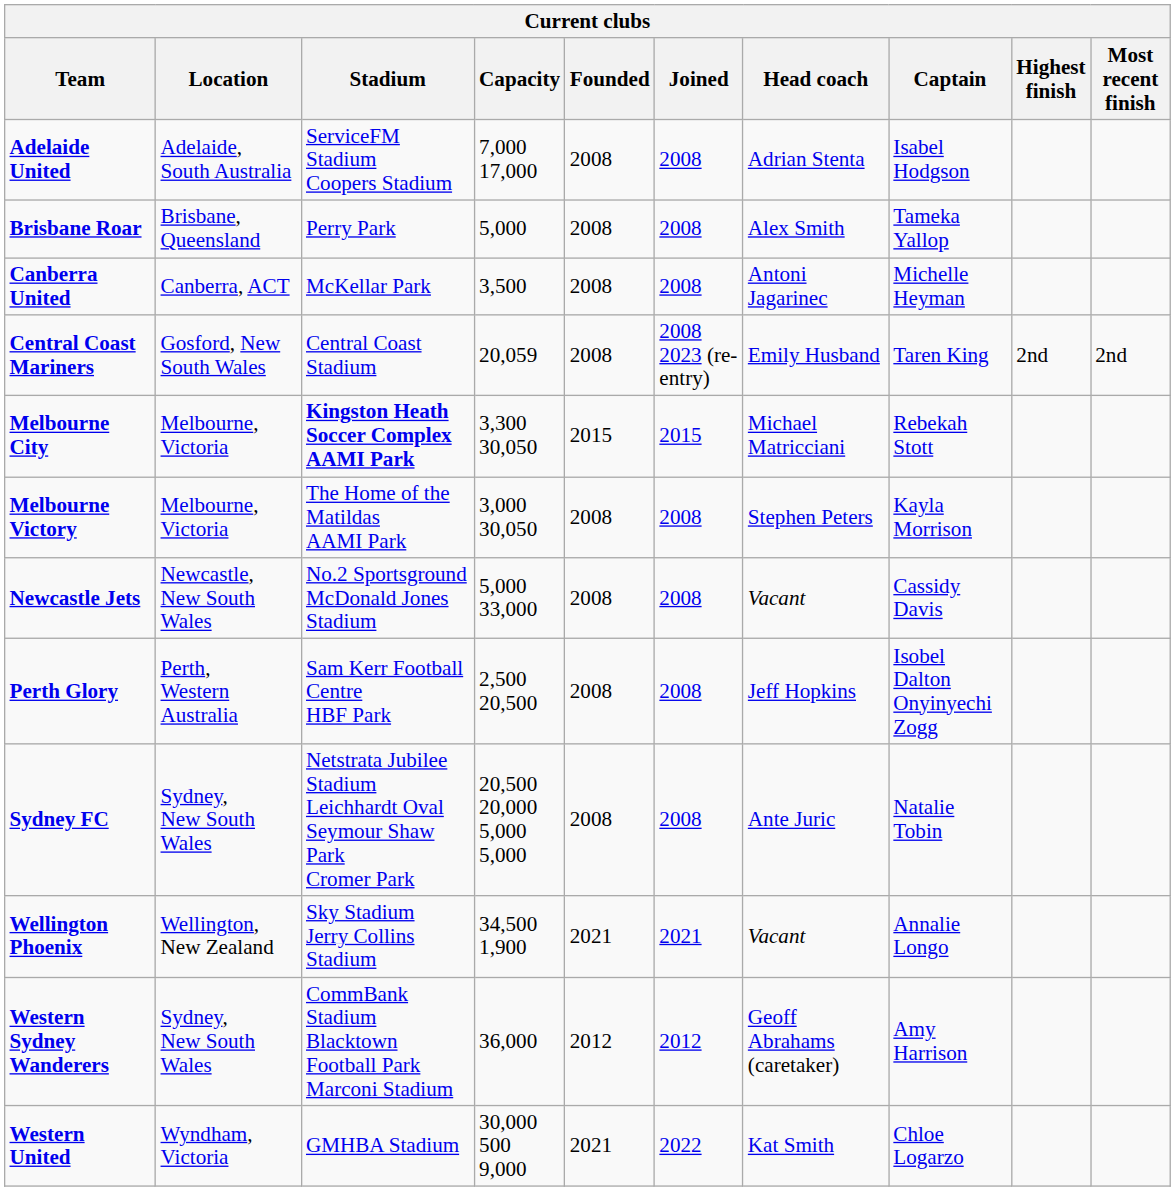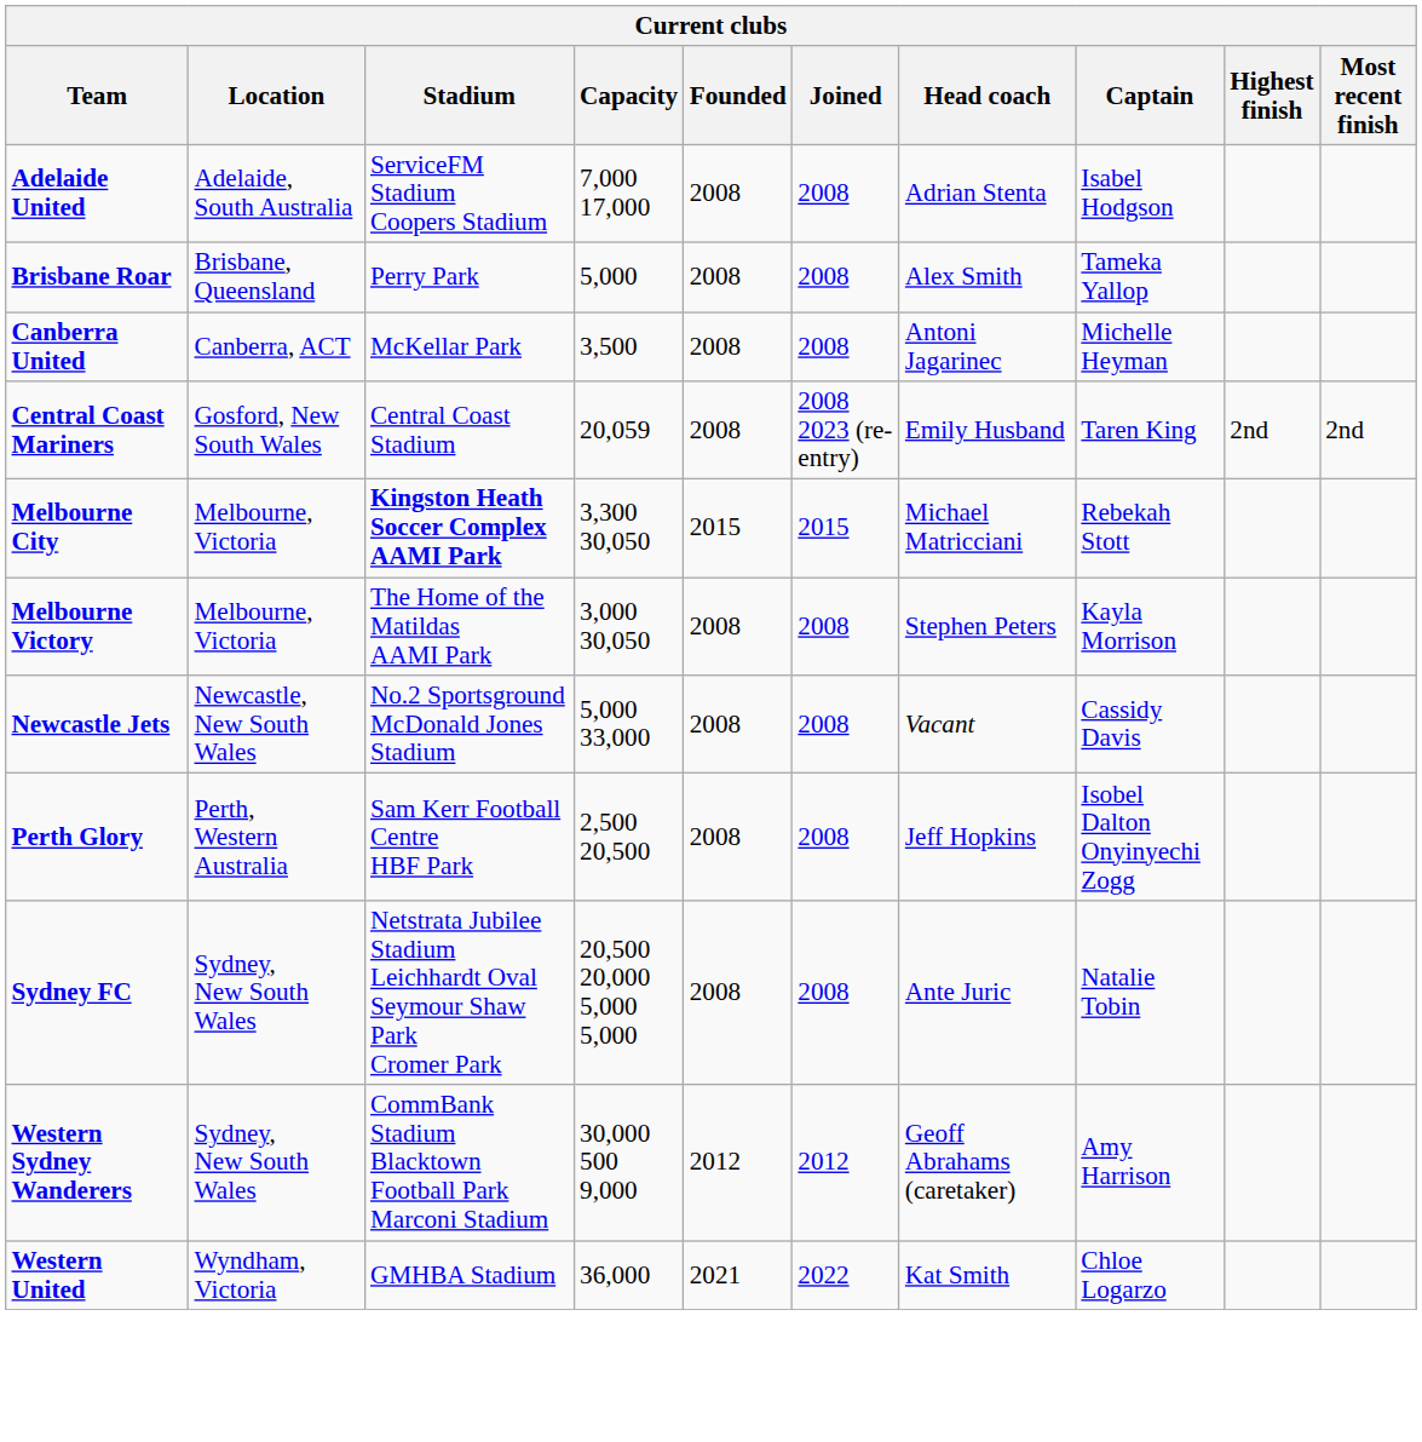- row: Wellington Phoenix | Wellington, New Zealand | Sky Stadium Jerry Collins Stadium | 34,500 1,900 | 2021 | 2021 | Vacant | Annalie Longo
Western Sydney Wanderers | Capacity: 36,000 -> 30,000 500 9,000
Western United | Capacity: 30,000 500 9,000 -> 36,000
